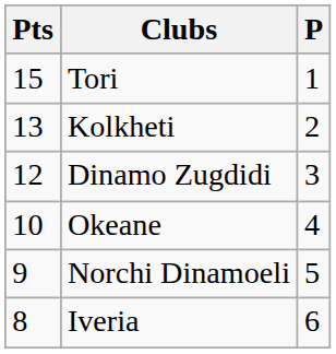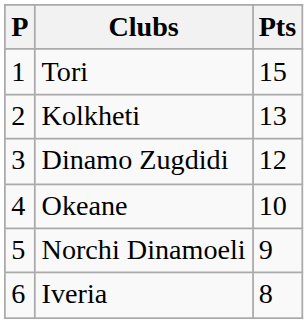columns swapped: P <-> Pts
